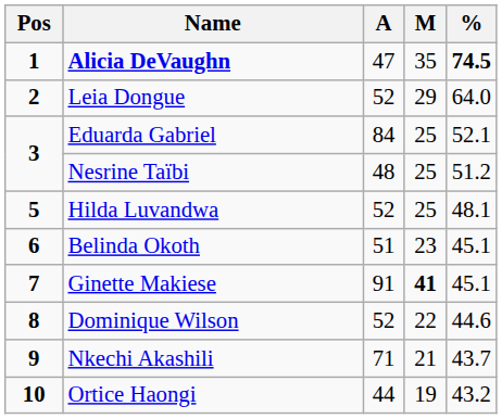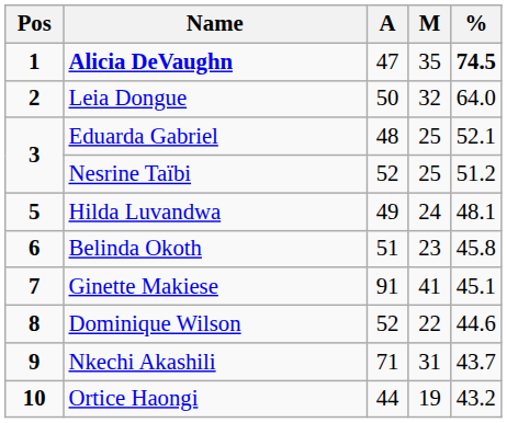Leia Dongue | A: 52 -> 50
Leia Dongue | M: 29 -> 32
Eduarda Gabriel | A: 84 -> 48
Nesrine Taïbi | A: 48 -> 52
Hilda Luvandwa | A: 52 -> 49
Hilda Luvandwa | M: 25 -> 24
Belinda Okoth | %: 45.1 -> 45.8
Ginette Makiese | M: bold -> normal
Nkechi Akashili | M: 21 -> 31
